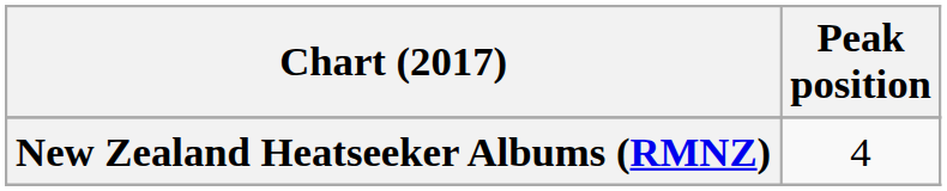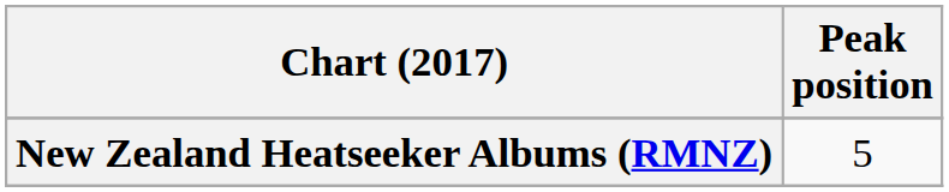New Zealand Heatseeker Albums (RMNZ) | Peak position: 4 -> 5
